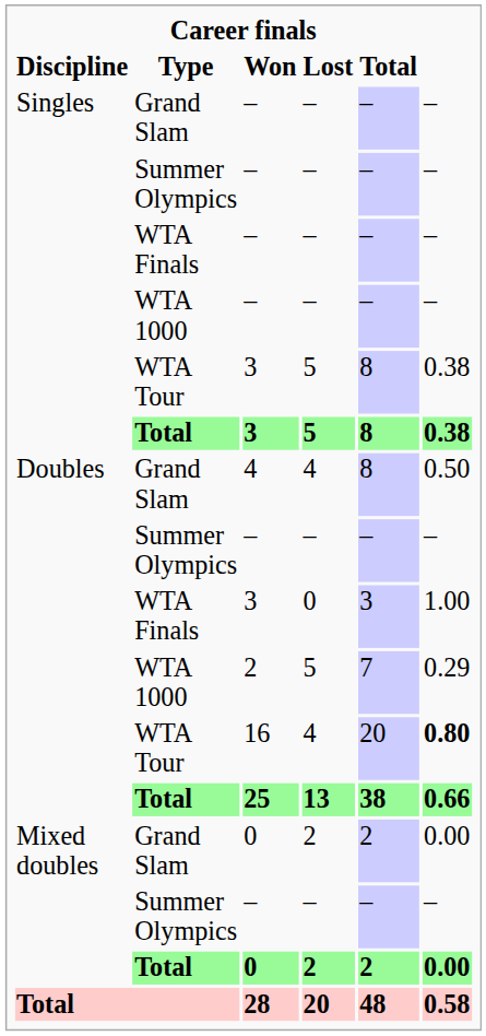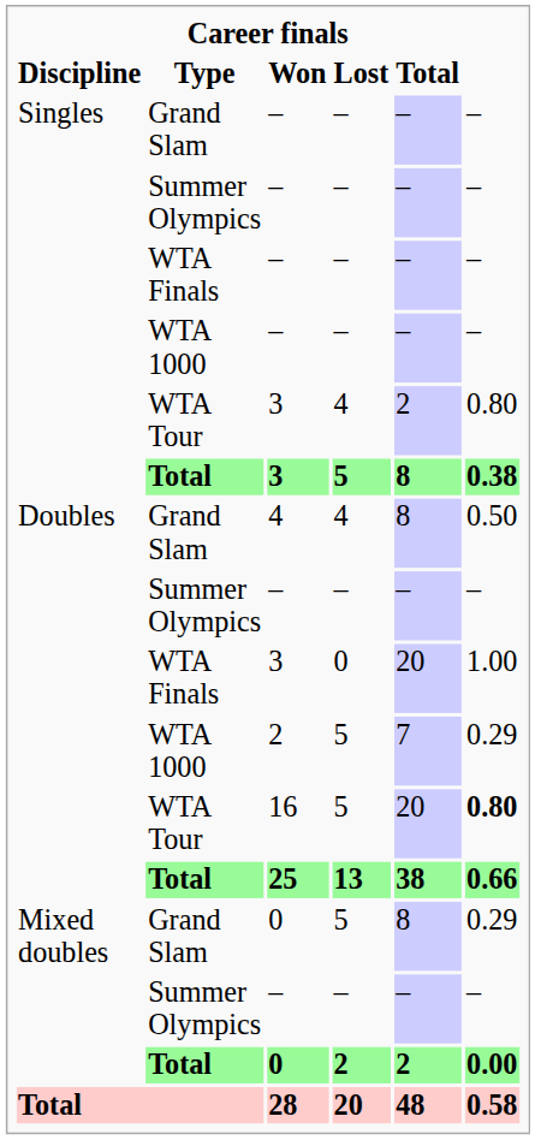WTA Tour / 3 | Lost: 5 -> 4
WTA Tour / 3 | Total: 8 -> 2
WTA Tour / 3 | column 6: 0.38 -> 0.80
WTA Finals / 3 | Total: 3 -> 20
16 | Lost: 4 -> 5
Grand Slam / 0 | Lost: 2 -> 5
Grand Slam / 0 | Total: 2 -> 8
Grand Slam / 0 | column 6: 0.00 -> 0.29
